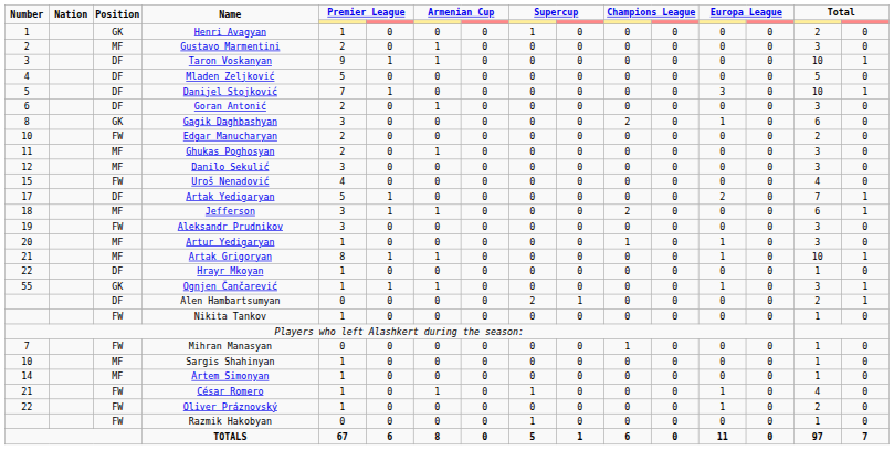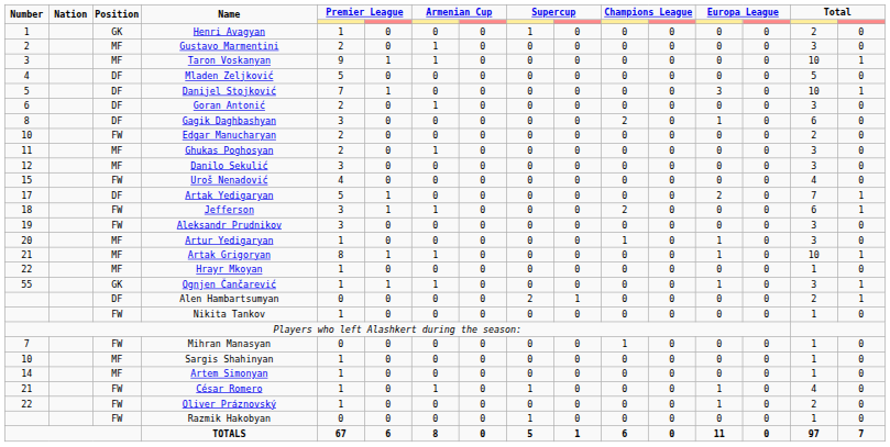Taron Voskanyan | Position: DF -> MF
Gagik Daghbashyan | Position: GK -> DF
Jefferson | Position: MF -> FW
Hrayr Mkoyan | Position: DF -> MF
